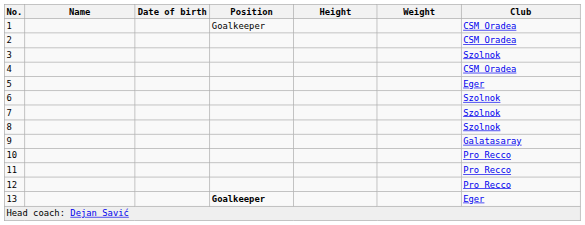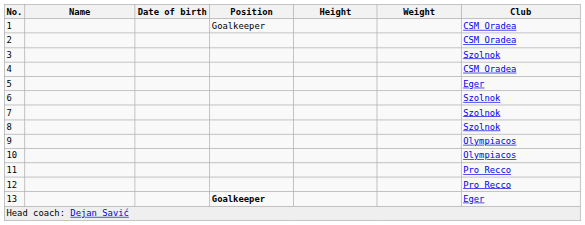9 | Club: Galatasaray -> Olympiacos
10 | Club: Pro Recco -> Olympiacos
